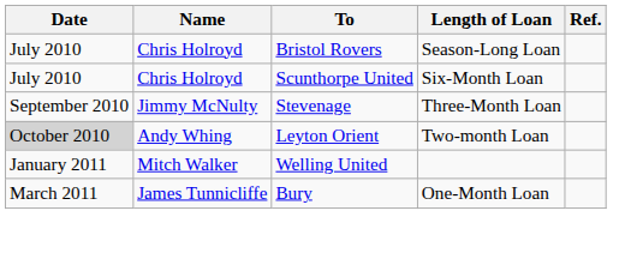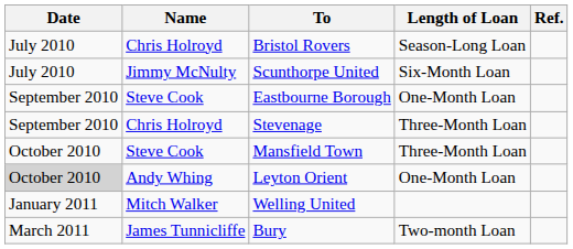Scunthorpe United | Name: Chris Holroyd -> Jimmy McNulty
+ row: September 2010 | Steve Cook | Eastbourne Borough | One-Month Loan
Stevenage | Name: Jimmy McNulty -> Chris Holroyd
+ row: October 2010 | Steve Cook | Mansfield Town | Three-Month Loan
Leyton Orient | Length of Loan: Two-month Loan -> One-Month Loan
Bury | Length of Loan: One-Month Loan -> Two-month Loan
